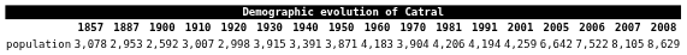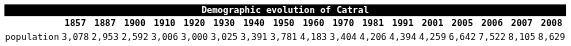population | 1910: 3,007 -> 3,006
population | 1920: 2,998 -> 3,000
population | 1930: 3,915 -> 3,025
population | 1950: 3,871 -> 3,781
population | 1970: 3,904 -> 3,404
population | 1991: 4,194 -> 4,394
